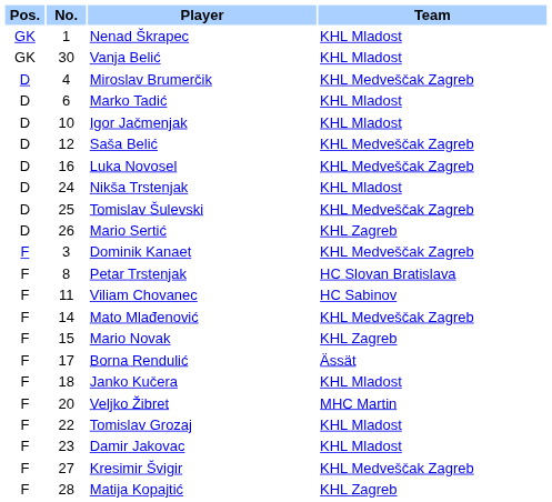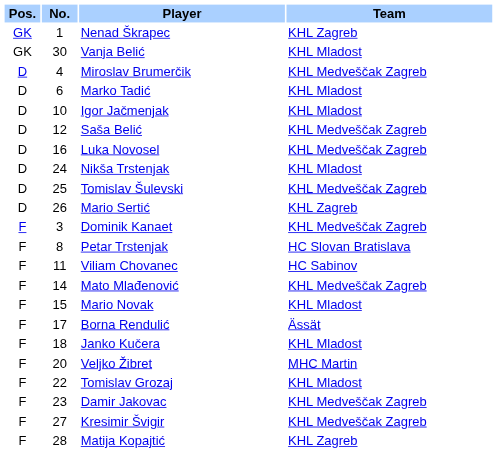Nenad Škrapec | Team: KHL Mladost -> KHL Zagreb
Mario Novak | Team: KHL Zagreb -> KHL Mladost
Damir Jakovac | Team: KHL Mladost -> KHL Medveščak Zagreb
